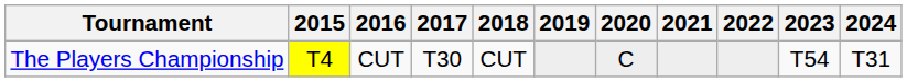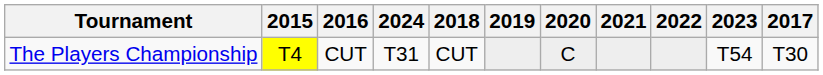columns swapped: 2017 <-> 2024
